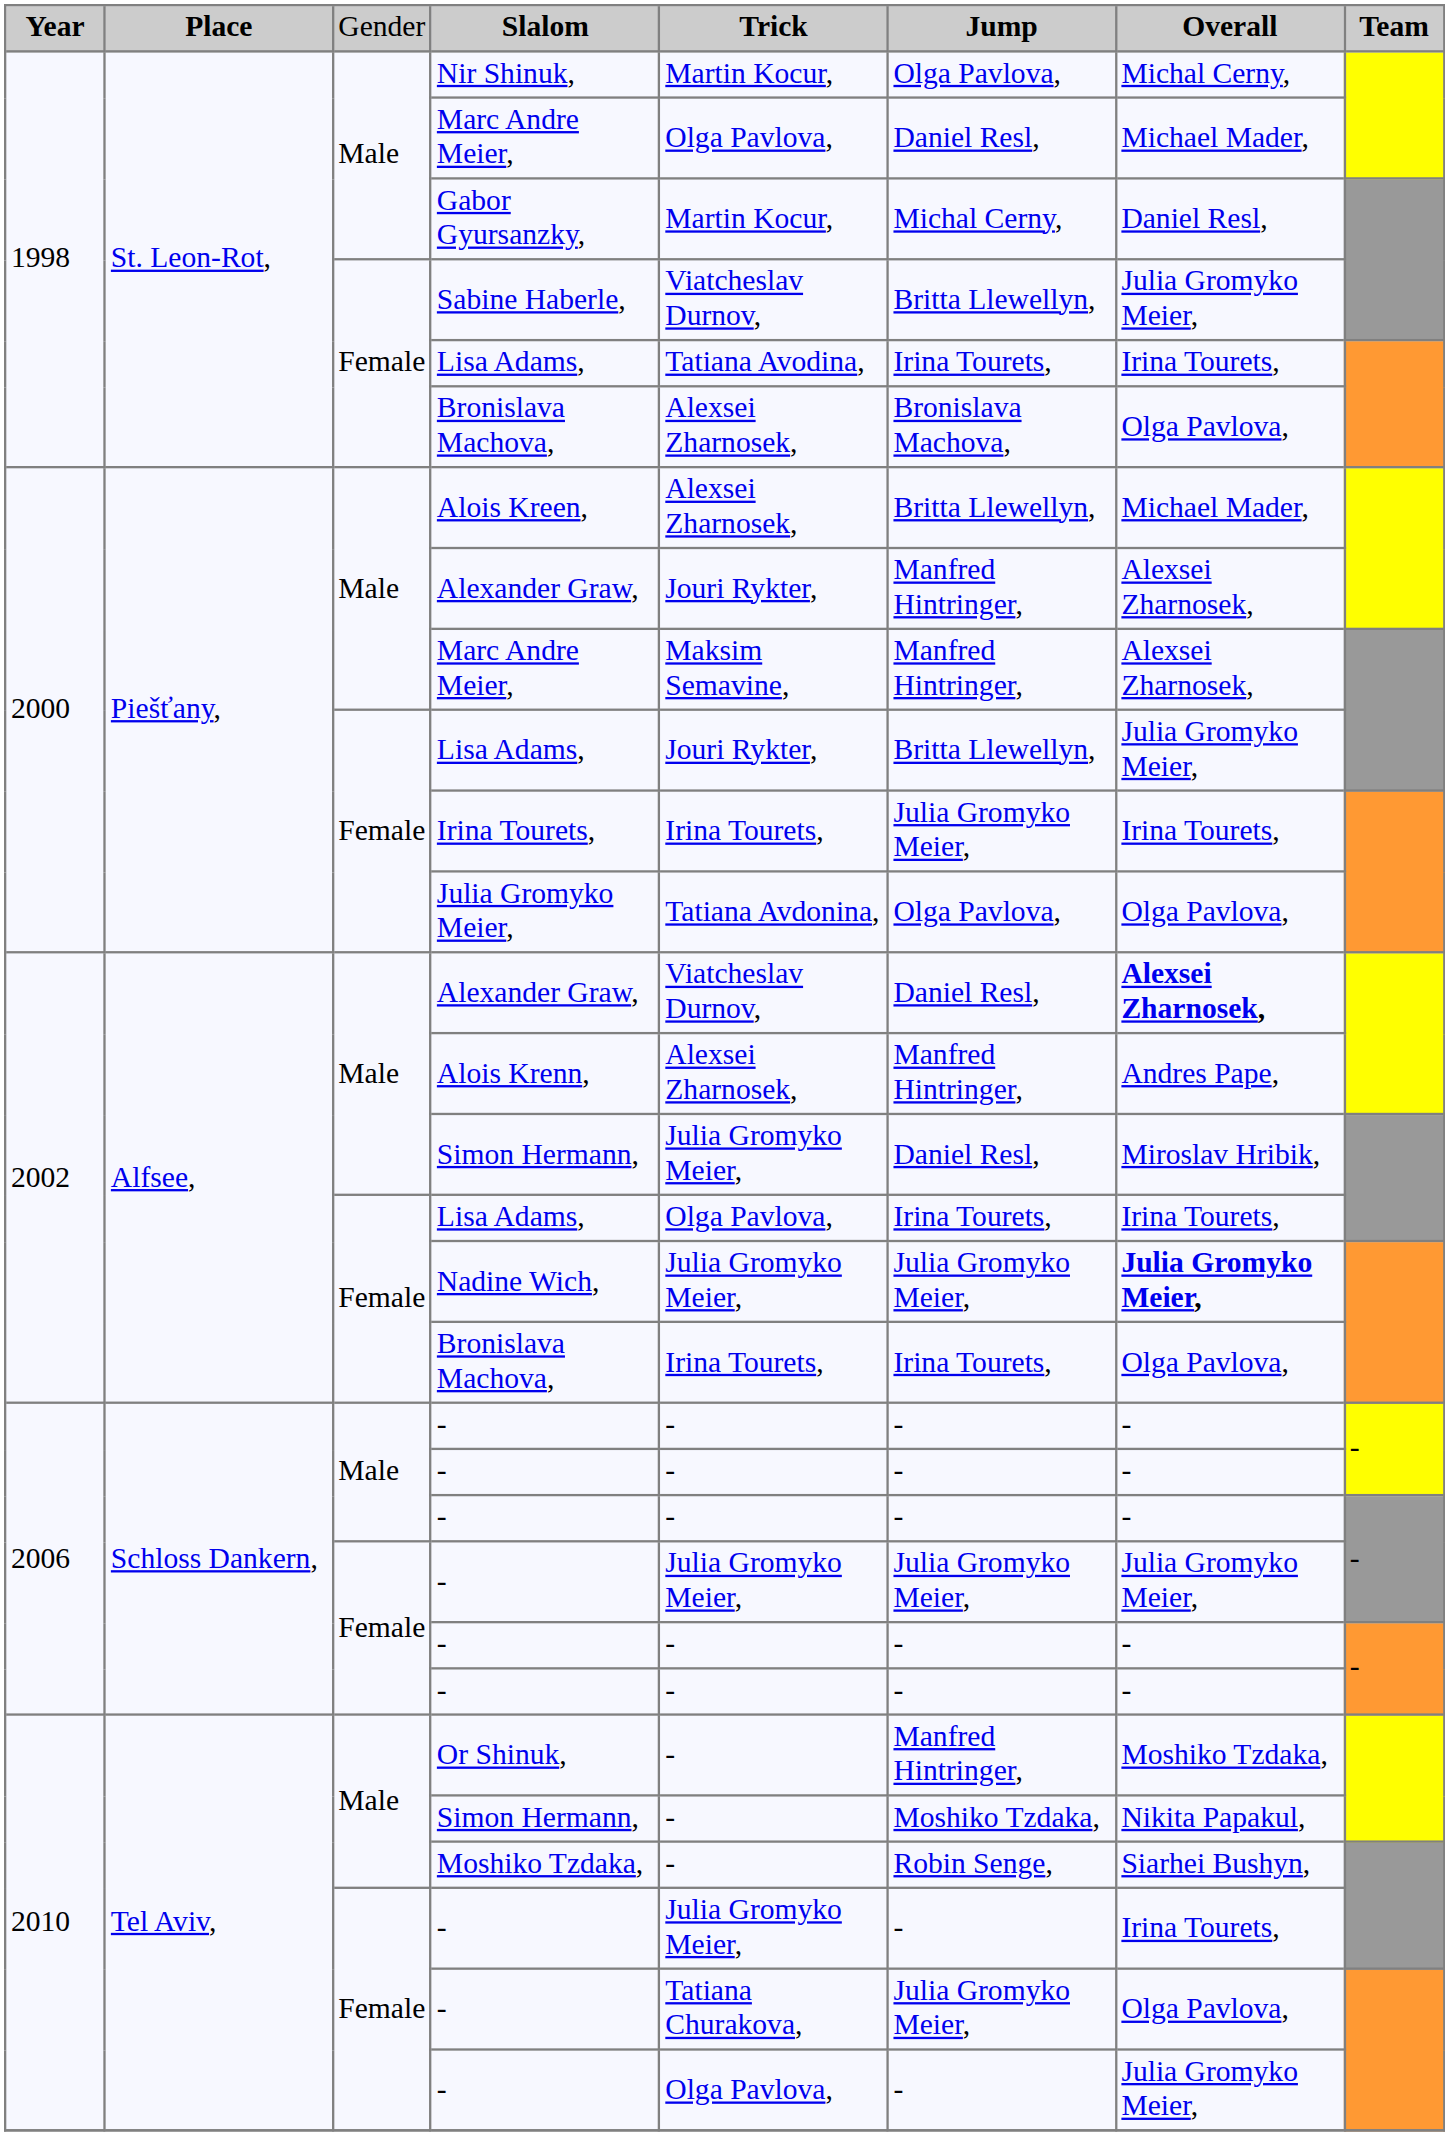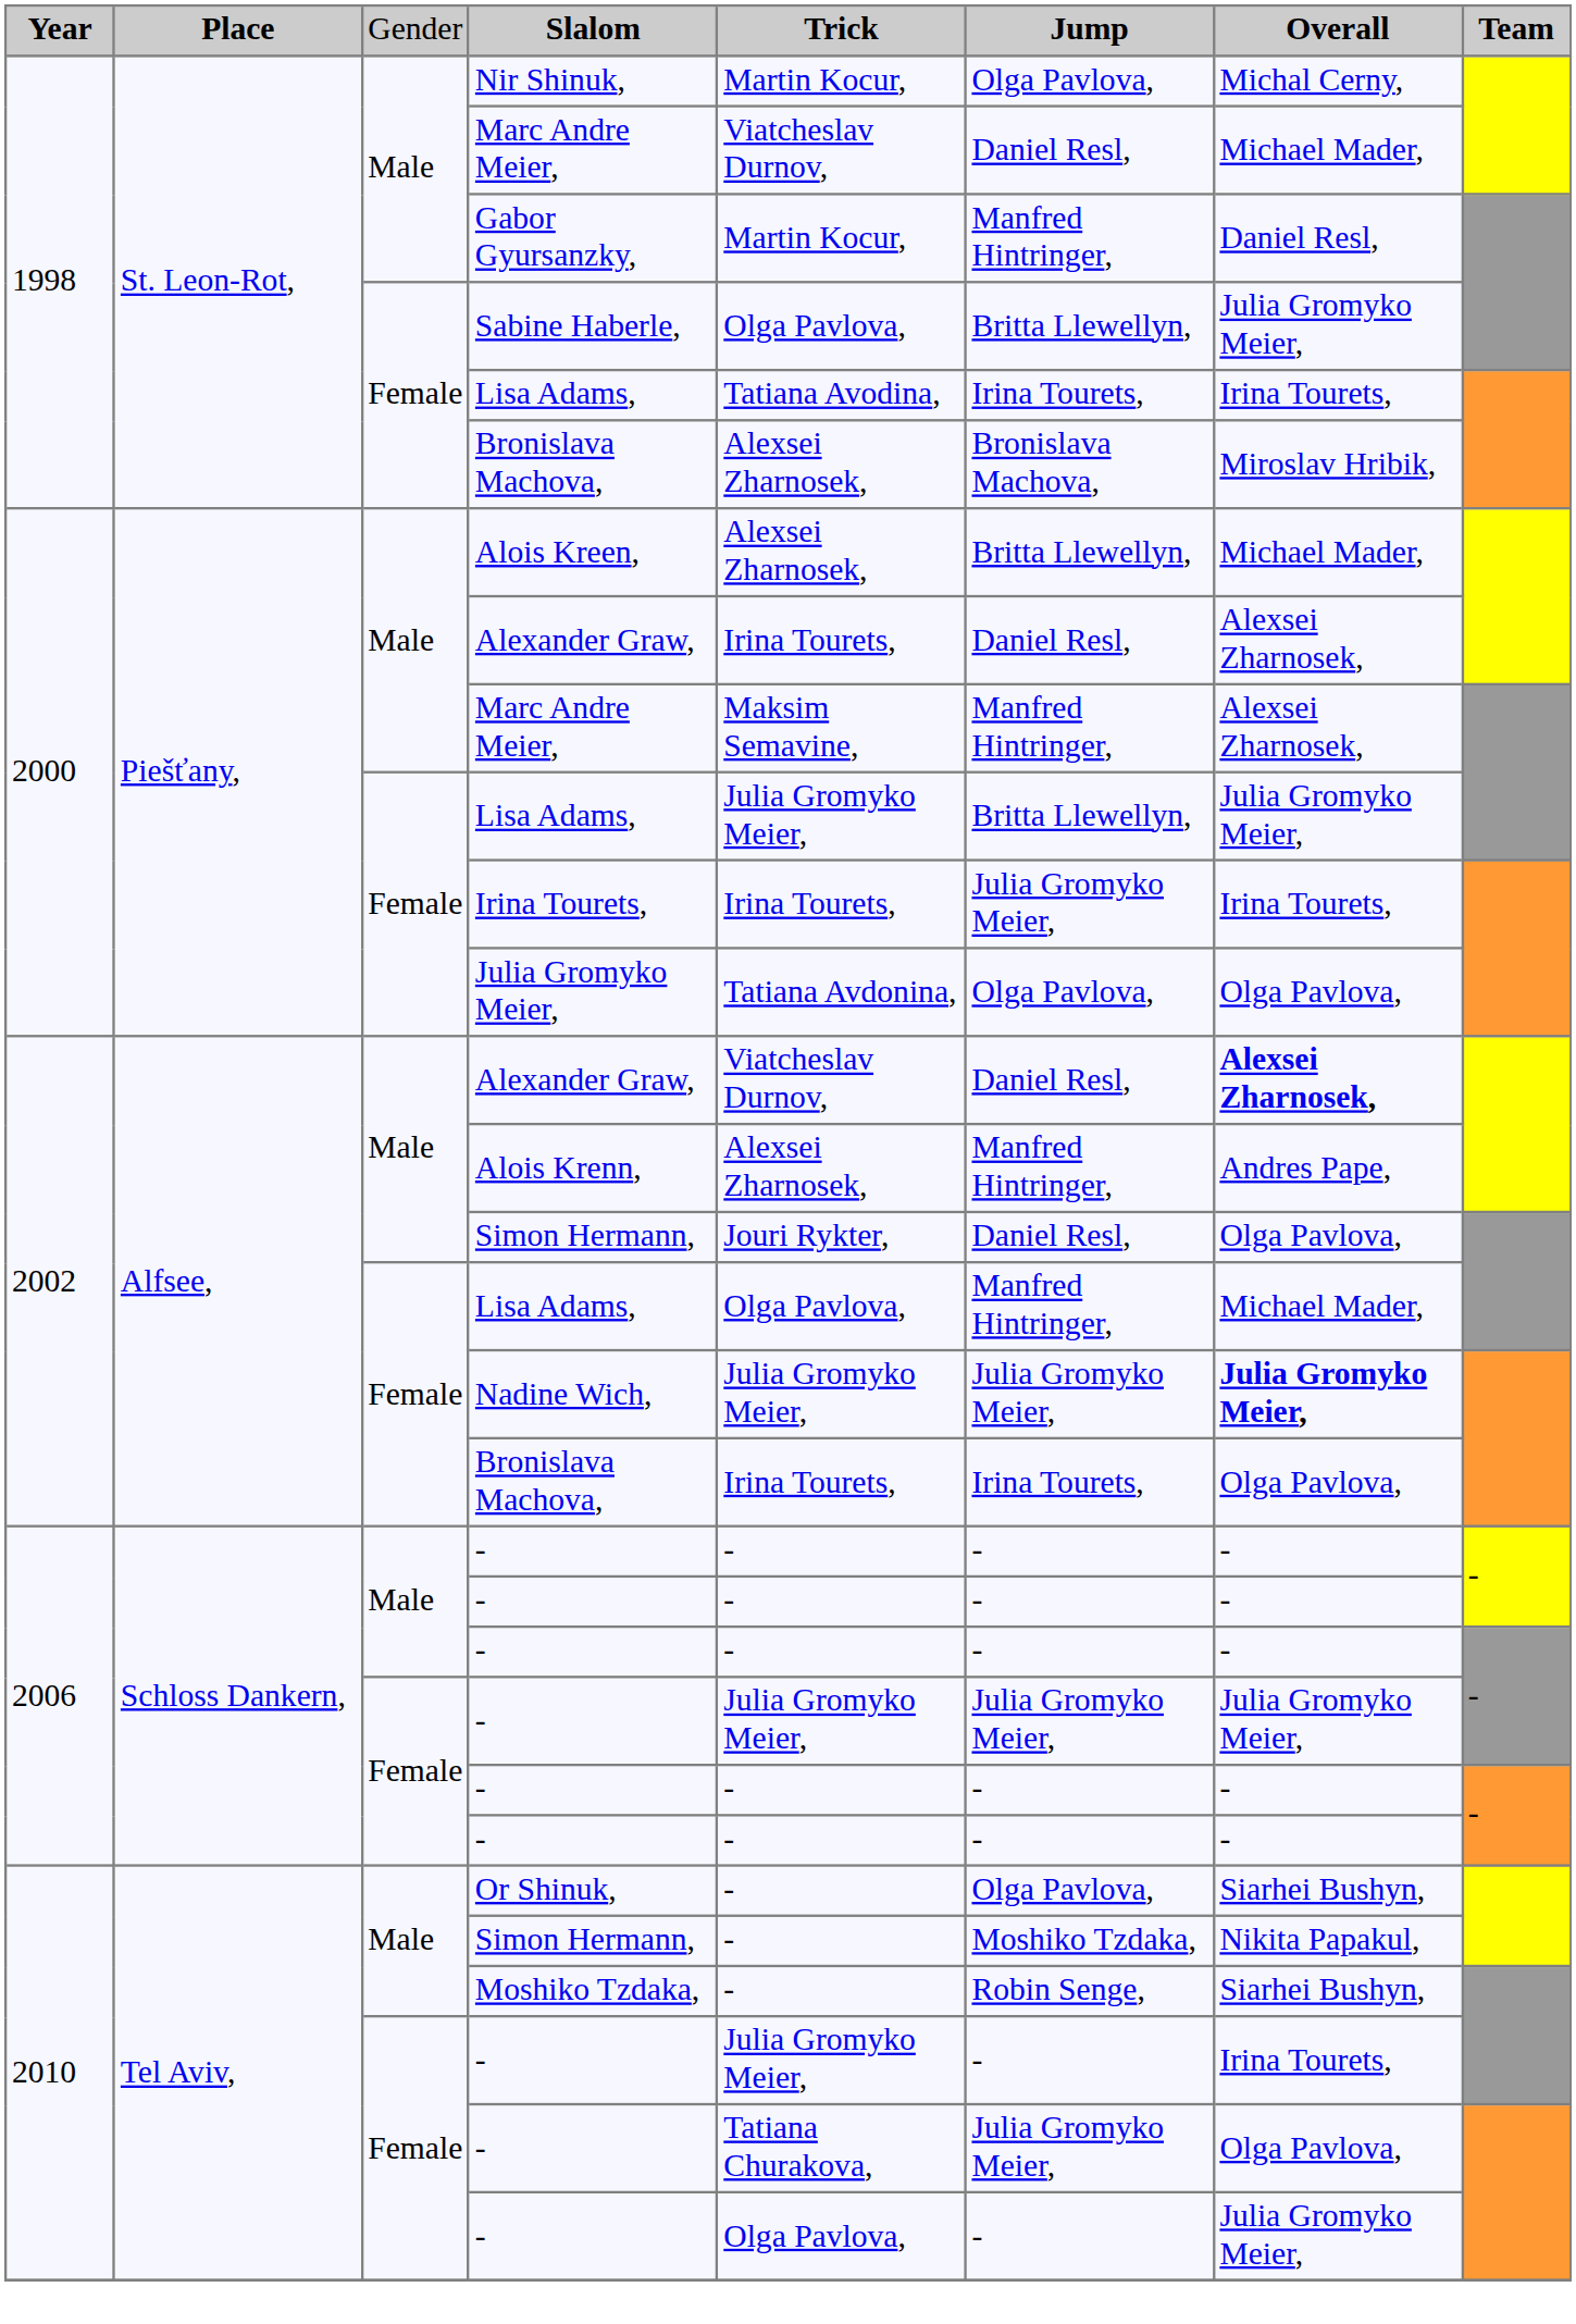1998 / Marc Andre Meier, | column 5: Olga Pavlova, -> Viatcheslav Durnov,
Gabor Gyursanzky, | column 6: Michal Cerny, -> Manfred Hintringer,
Sabine Haberle, | column 5: Viatcheslav Durnov, -> Olga Pavlova,
1998 / Bronislava Machova, | column 7: Olga Pavlova, -> Miroslav Hribik,
2000 / Alexander Graw, | column 5: Jouri Rykter, -> Irina Tourets,
2000 / Alexander Graw, | column 6: Manfred Hintringer, -> Daniel Resl,
2000 / Lisa Adams, | column 5: Jouri Rykter, -> Julia Gromyko Meier,
2002 / Simon Hermann, | column 5: Julia Gromyko Meier, -> Jouri Rykter,
2002 / Simon Hermann, | column 7: Miroslav Hribik, -> Olga Pavlova,
2002 / Lisa Adams, | column 6: Irina Tourets, -> Manfred Hintringer,
2002 / Lisa Adams, | column 7: Irina Tourets, -> Michael Mader,
Or Shinuk, | column 6: Manfred Hintringer, -> Olga Pavlova,
Or Shinuk, | column 7: Moshiko Tzdaka, -> Siarhei Bushyn,
